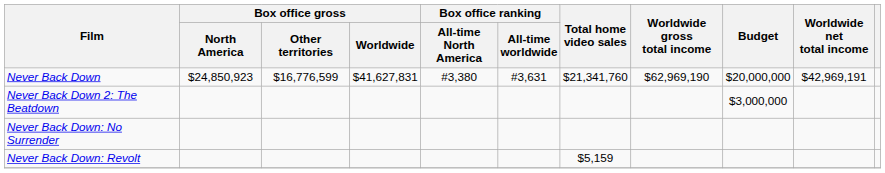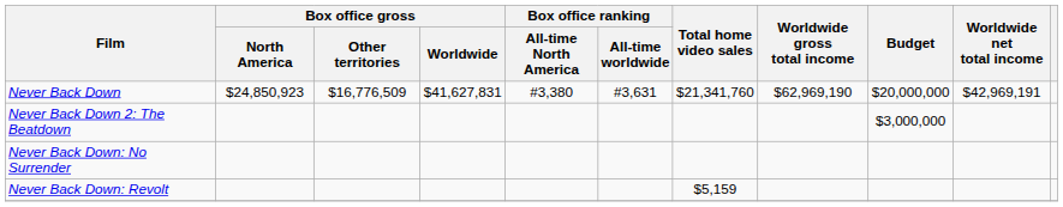Never Back Down | Box office gross / Other territories: $16,776,599 -> $16,776,509
